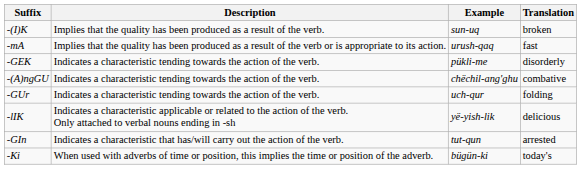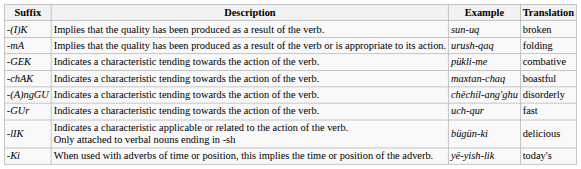-mA | Translation: fast -> folding
-GEK | Translation: disorderly -> combative
+ row: -chAK | Indicates a characteristic tending towards the action of the verb. | maxtan-chaq | boastful
-(A)ngGU | Translation: combative -> disorderly
-GUr | Translation: folding -> fast
-lIK | Example: yë-yish-lik -> bügün-ki
- row: -GIn | Indicates a characteristic that has/will carry out the action of the verb. | tut-qun | arrested
-Ki | Example: bügün-ki -> yë-yish-lik
